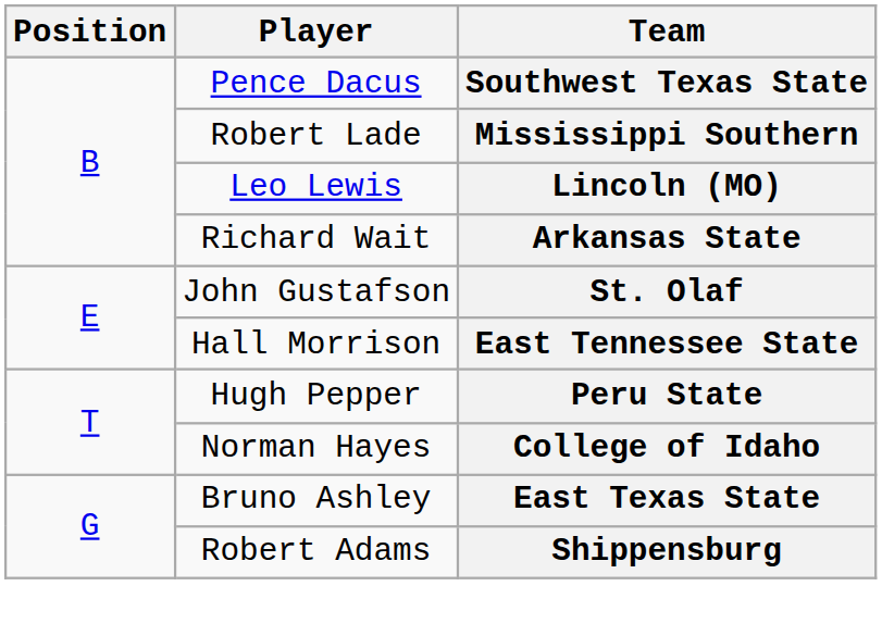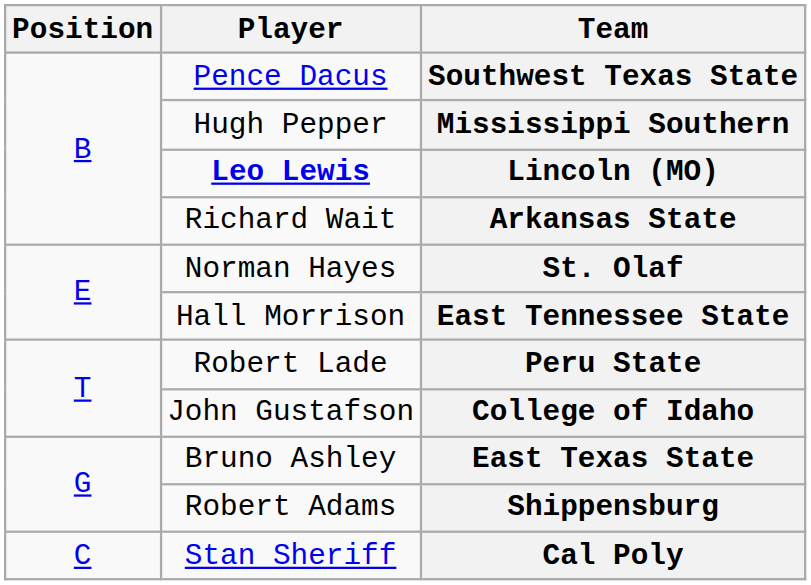Mississippi Southern | Player: Robert Lade -> Hugh Pepper
Lincoln (MO) | Player: normal -> bold
St. Olaf | Player: John Gustafson -> Norman Hayes
Peru State | Player: Hugh Pepper -> Robert Lade
College of Idaho | Player: Norman Hayes -> John Gustafson
+ row: C | Stan Sheriff | Cal Poly
